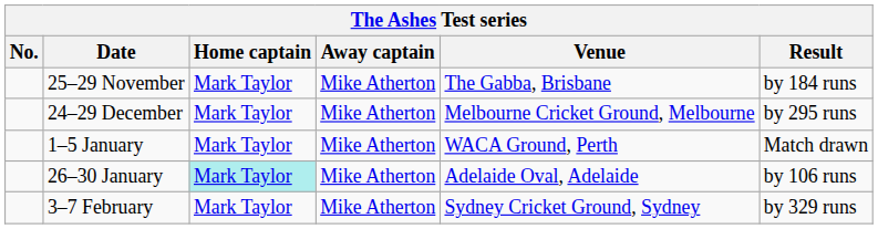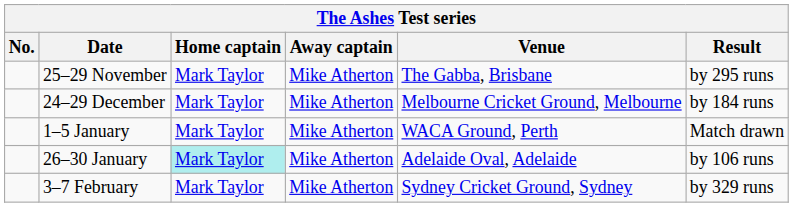25–29 November | Result: by 184 runs -> by 295 runs
24–29 December | Result: by 295 runs -> by 184 runs
